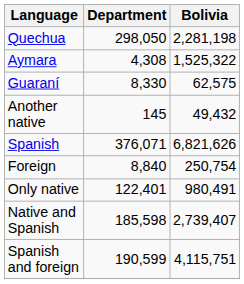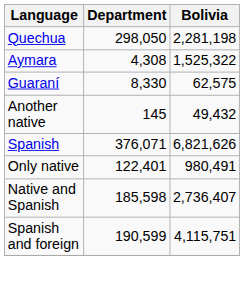- row: Foreign | 8,840 | 250,754
Native and Spanish | Bolivia: 2,739,407 -> 2,736,407
